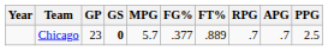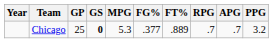Chicago | GP: 23 -> 25
Chicago | MPG: 5.7 -> 5.3
Chicago | PPG: 2.5 -> 3.2
